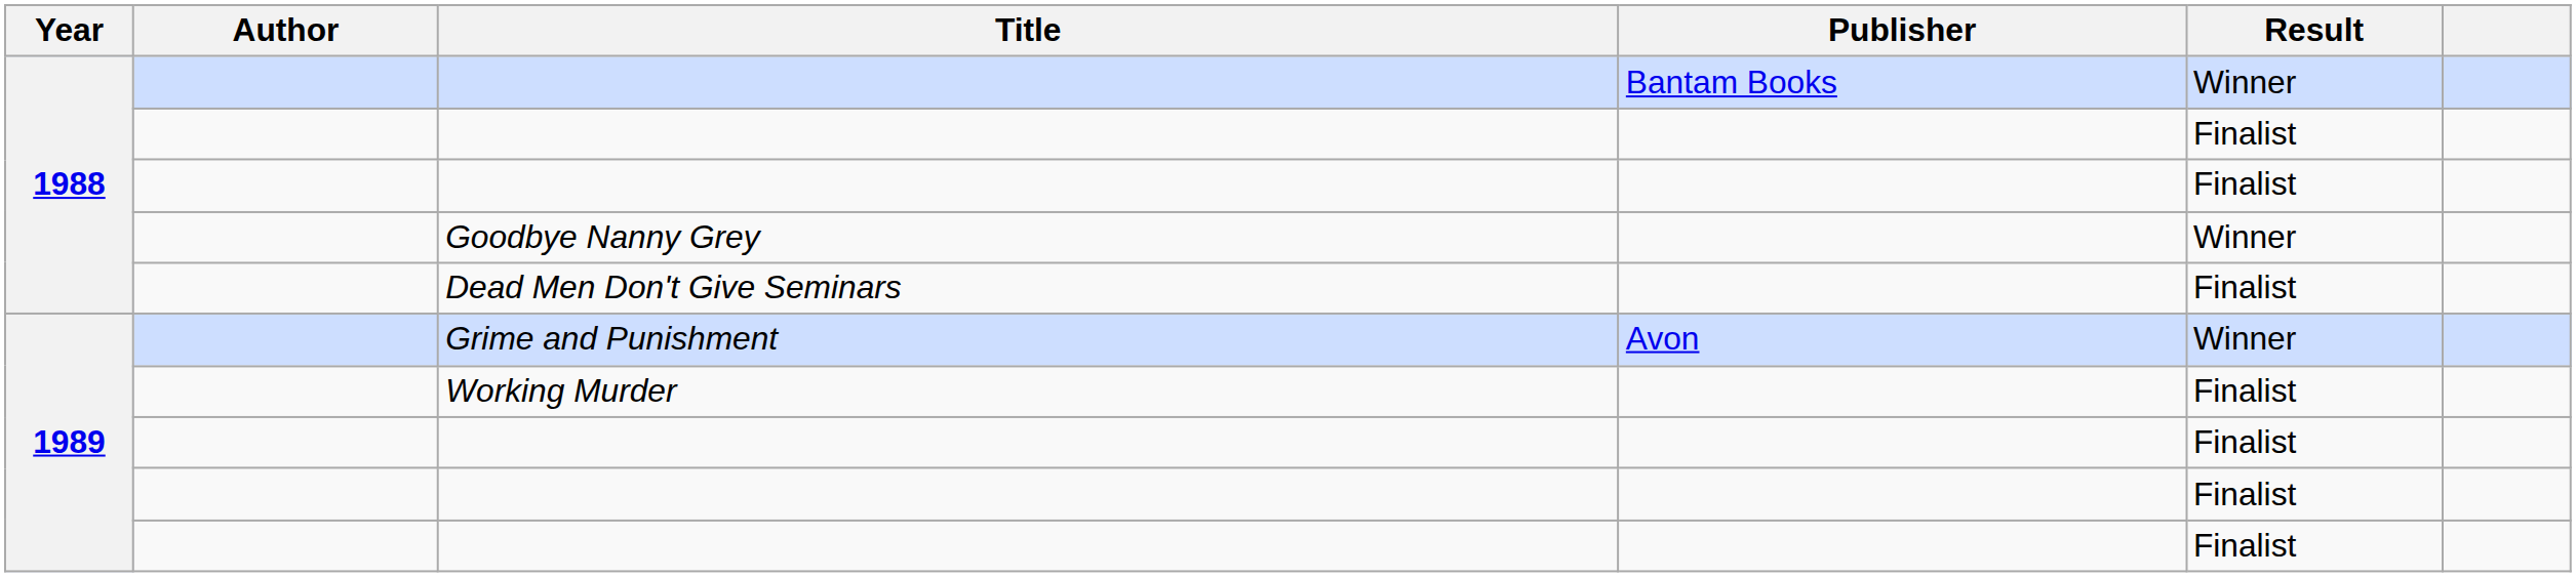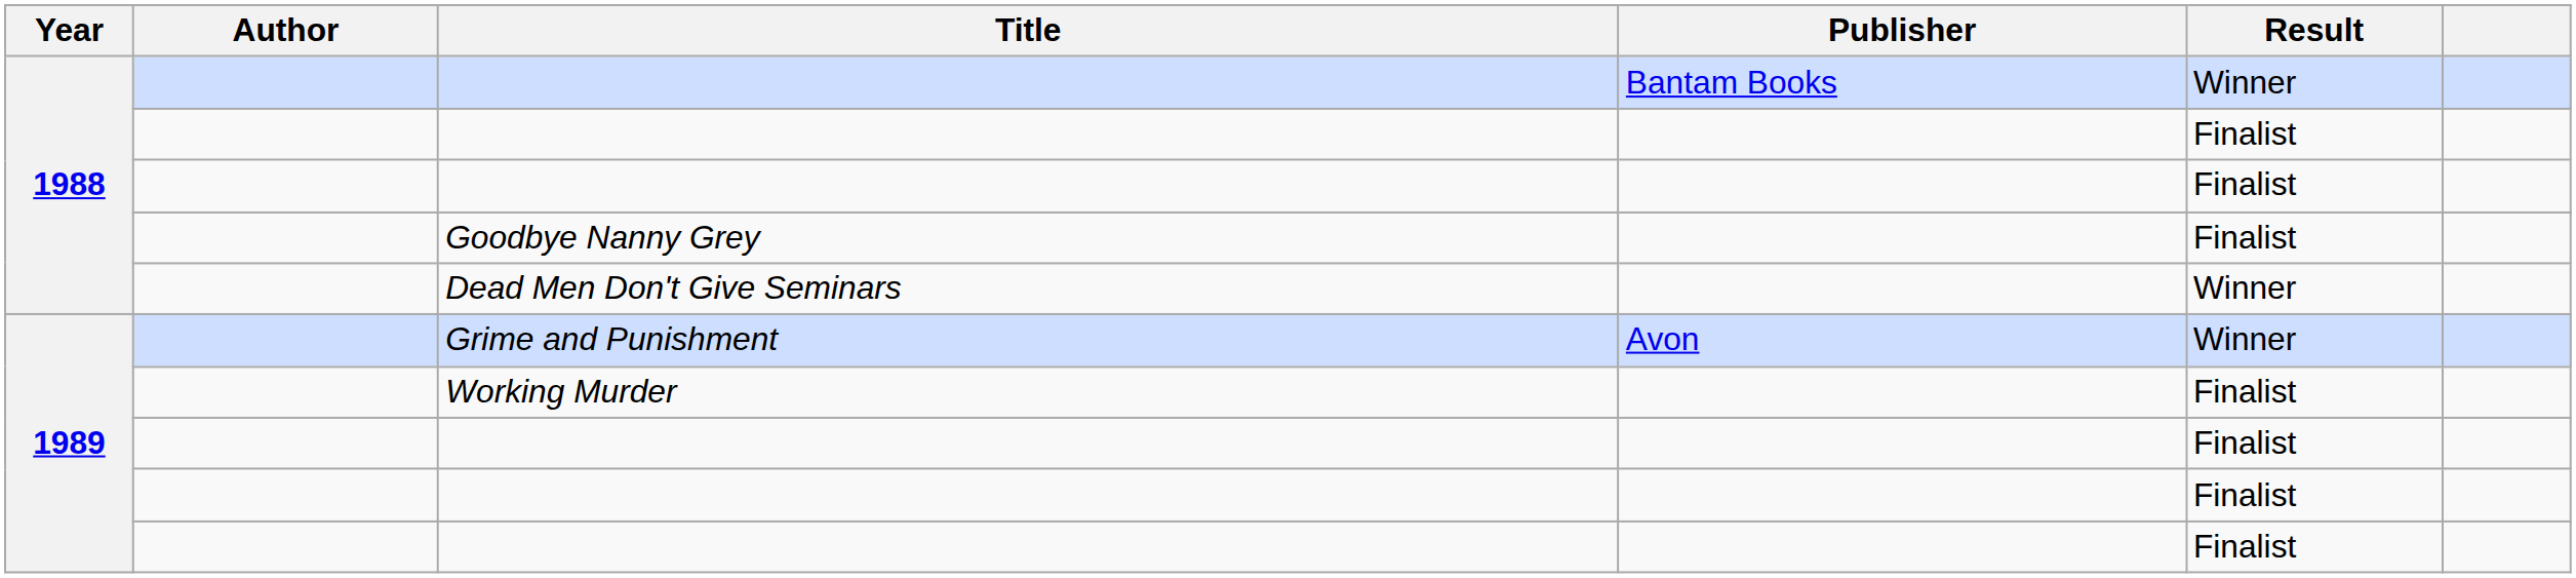Goodbye Nanny Grey | Result: Winner -> Finalist
Dead Men Don't Give Seminars | Result: Finalist -> Winner
